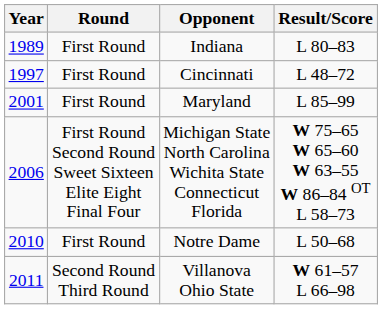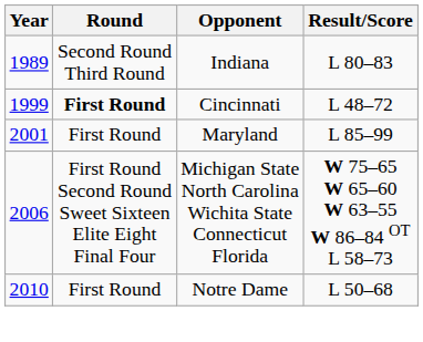Indiana | Round: First Round -> Second Round Third Round
Cincinnati | Year: 1997 -> 1999
Cincinnati | Round: normal -> bold
- row: 2011 | Second Round Third Round | Villanova Ohio State | W 61–57 L 66–98
